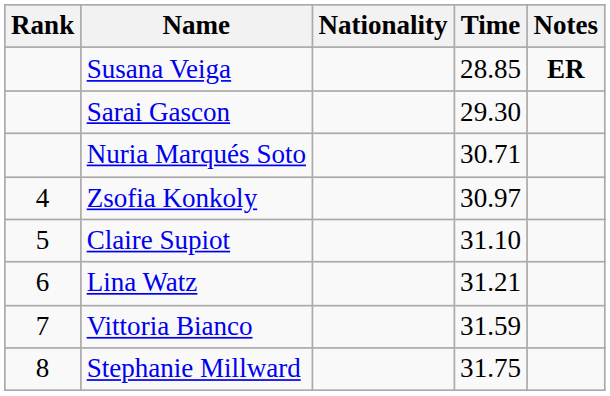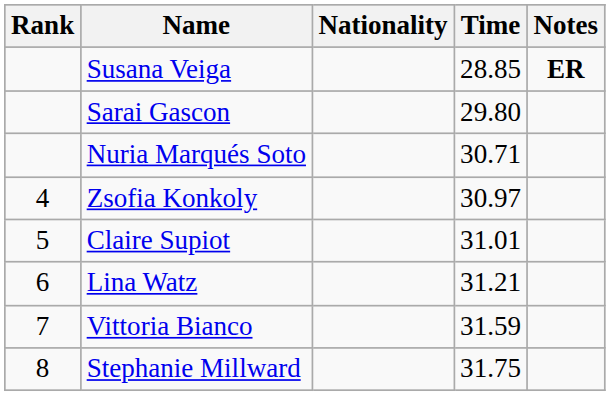Sarai Gascon | Time: 29.30 -> 29.80
Claire Supiot | Time: 31.10 -> 31.01
